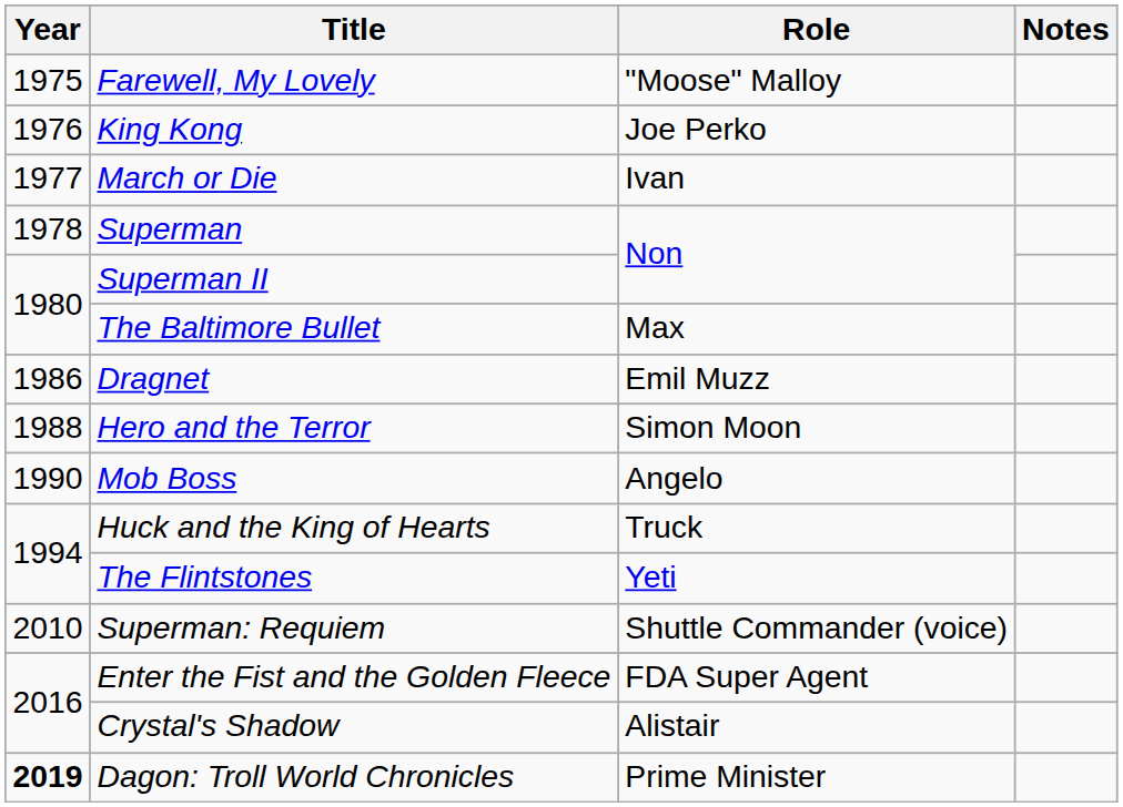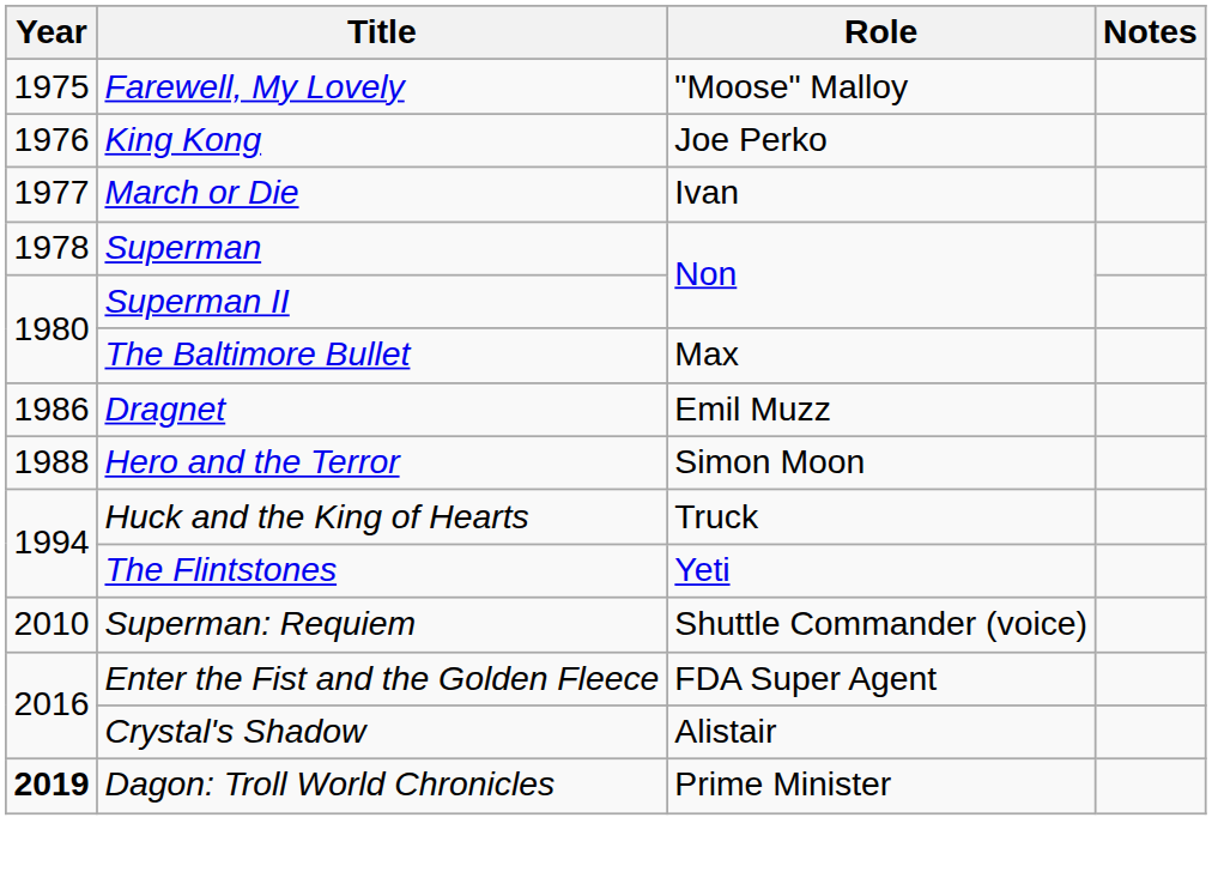- row: 1990 | Mob Boss | Angelo
